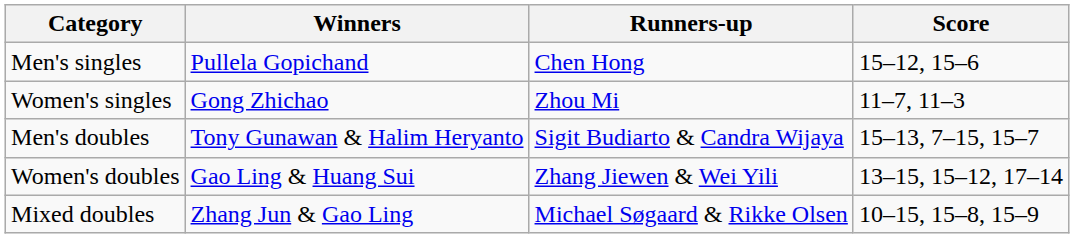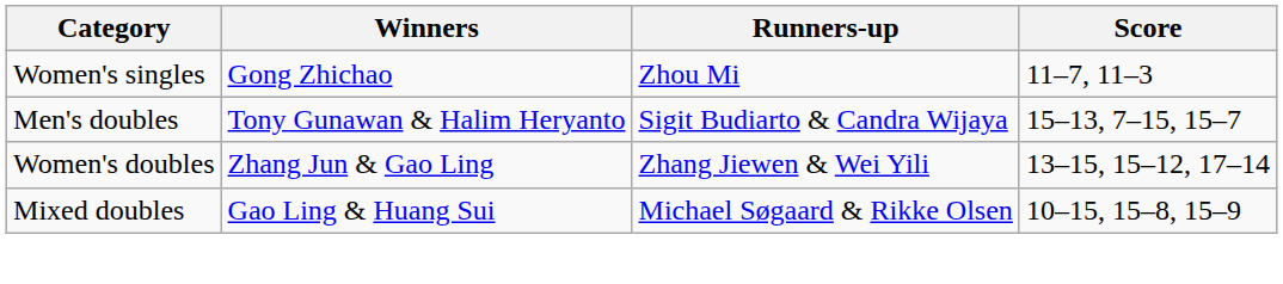- row: Men's singles | Pullela Gopichand | Chen Hong | 15–12, 15–6
Women's doubles | Winners: Gao Ling & Huang Sui -> Zhang Jun & Gao Ling
Mixed doubles | Winners: Zhang Jun & Gao Ling -> Gao Ling & Huang Sui
